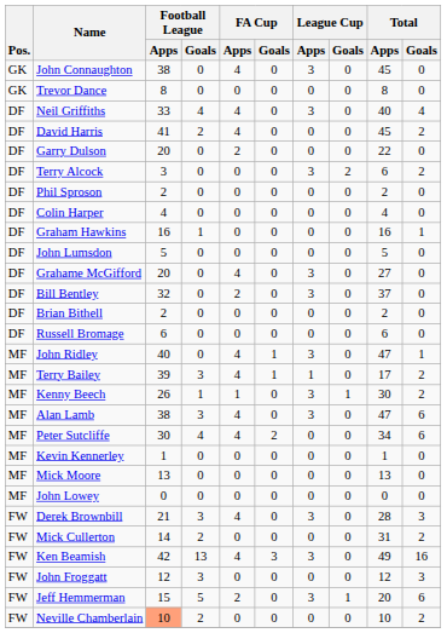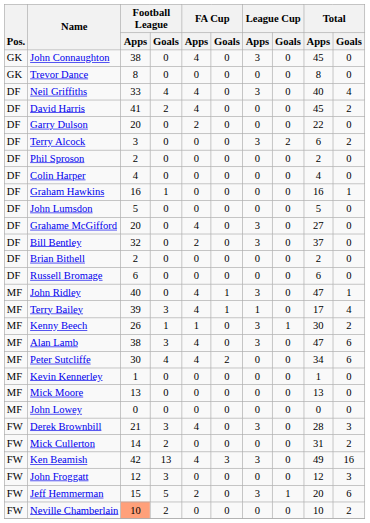Terry Bailey | Total / Goals: 2 -> 4
